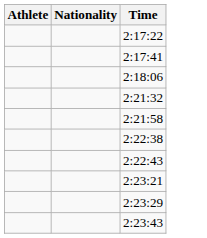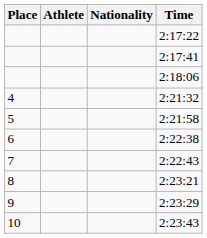+ column: Place | 4 | 5 | 6 | 7 | 8 | 9 | 10
